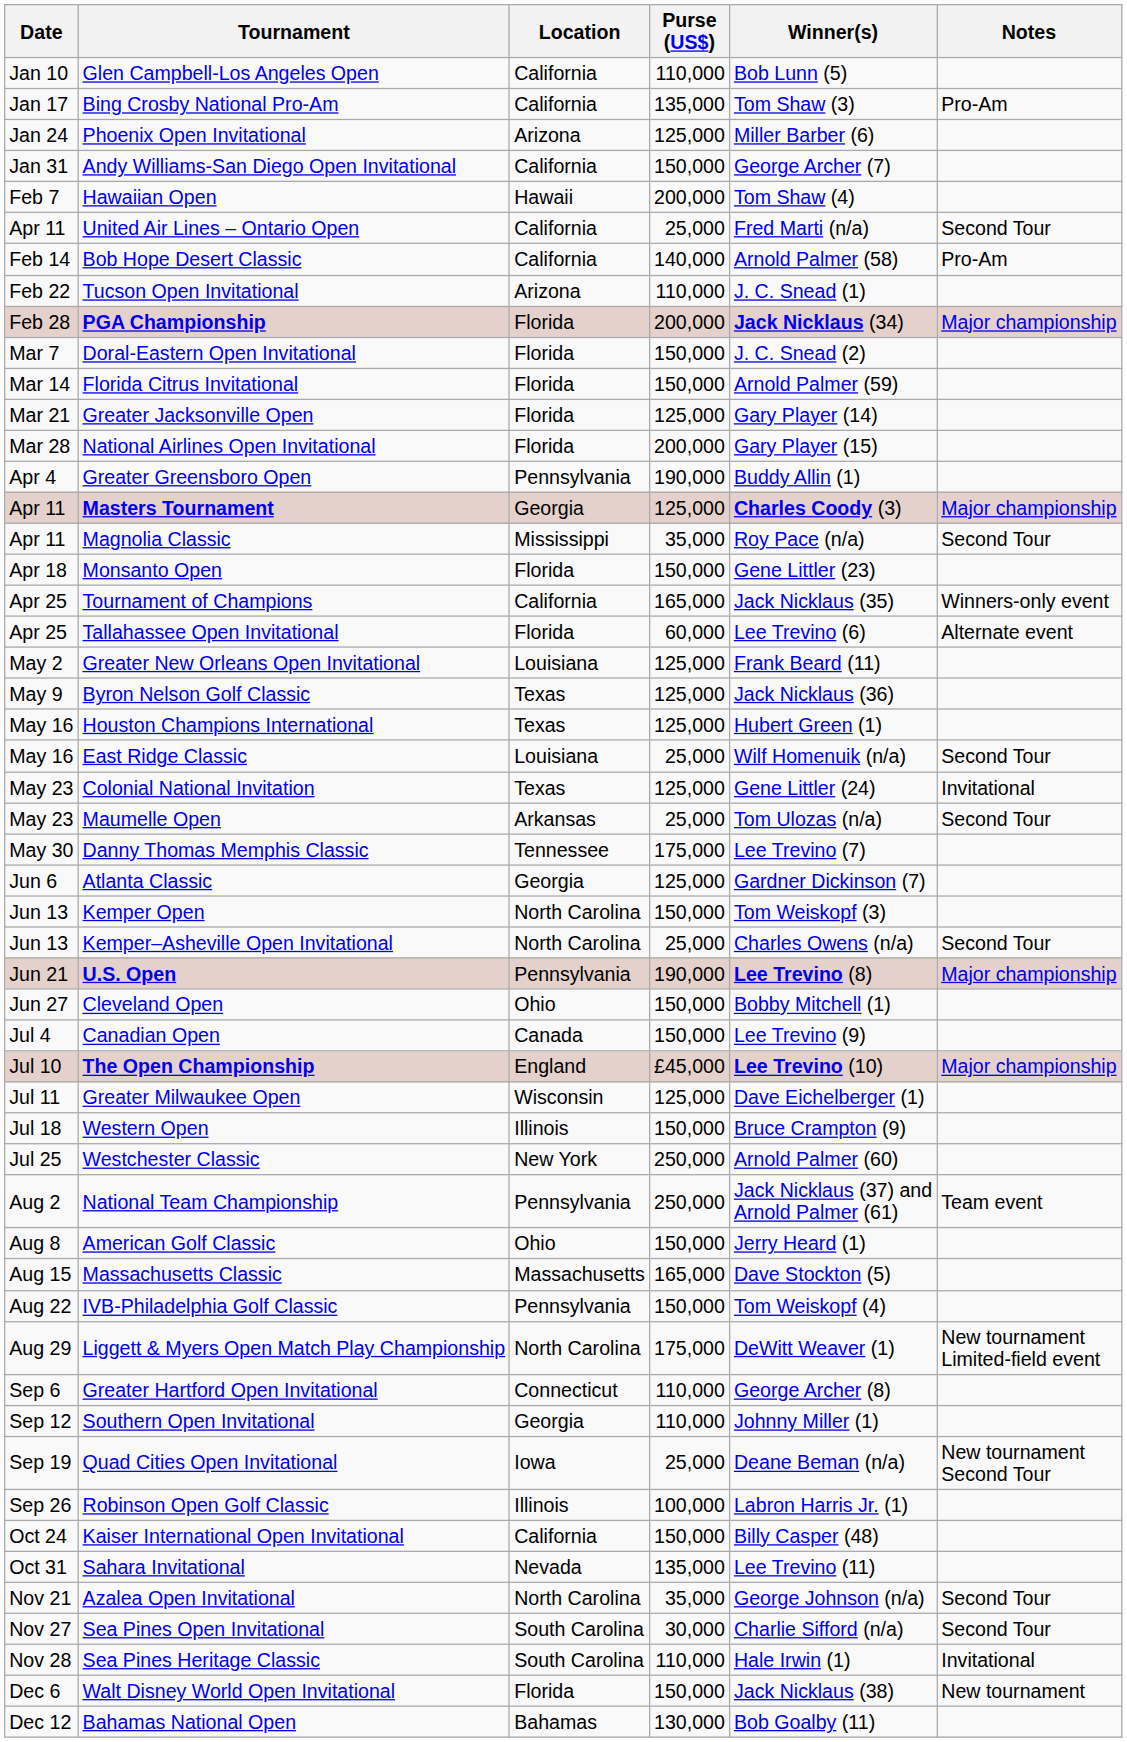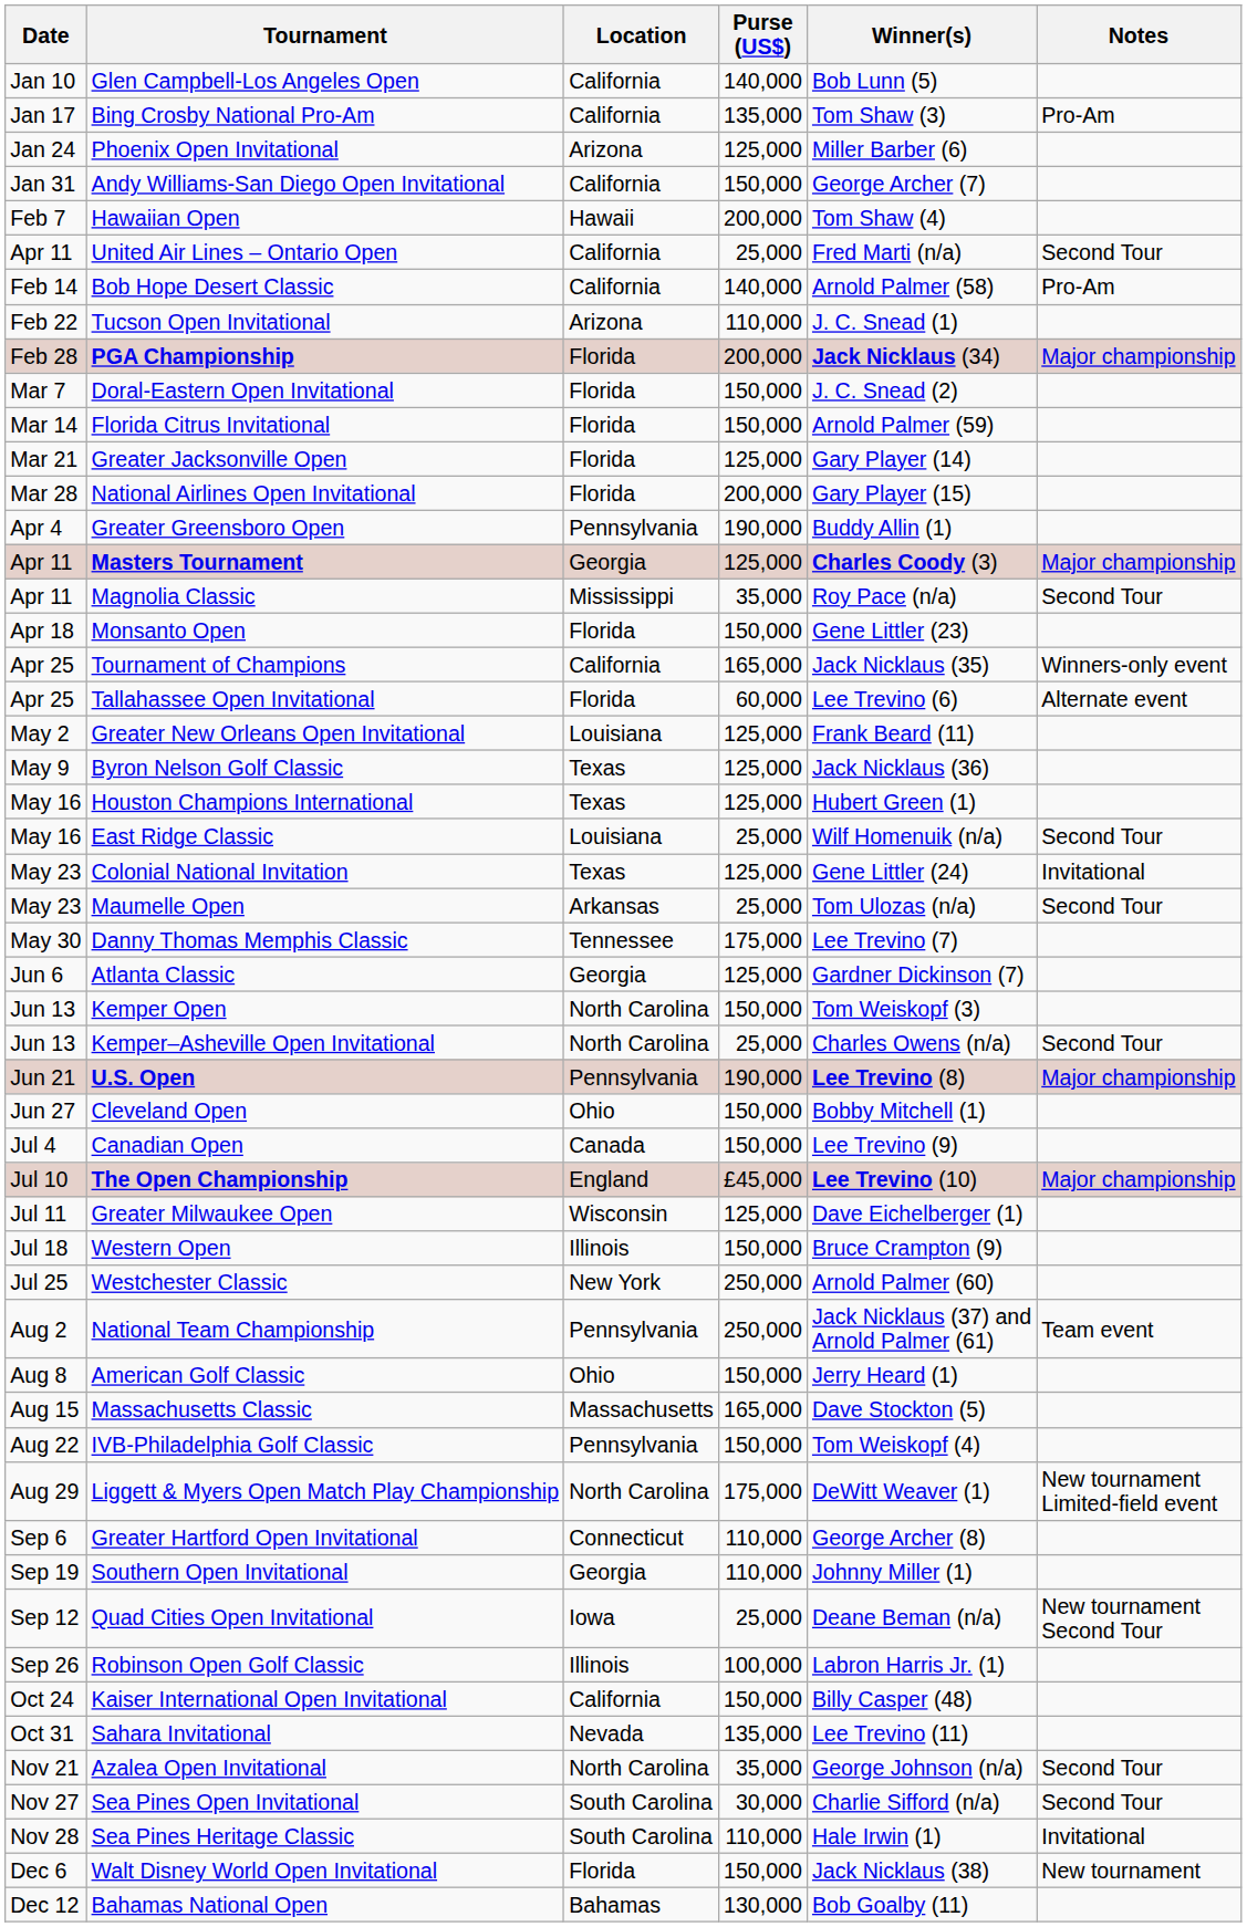Glen Campbell-Los Angeles Open | Purse (US$): 110,000 -> 140,000
Southern Open Invitational | Date: Sep 12 -> Sep 19
Quad Cities Open Invitational | Date: Sep 19 -> Sep 12
